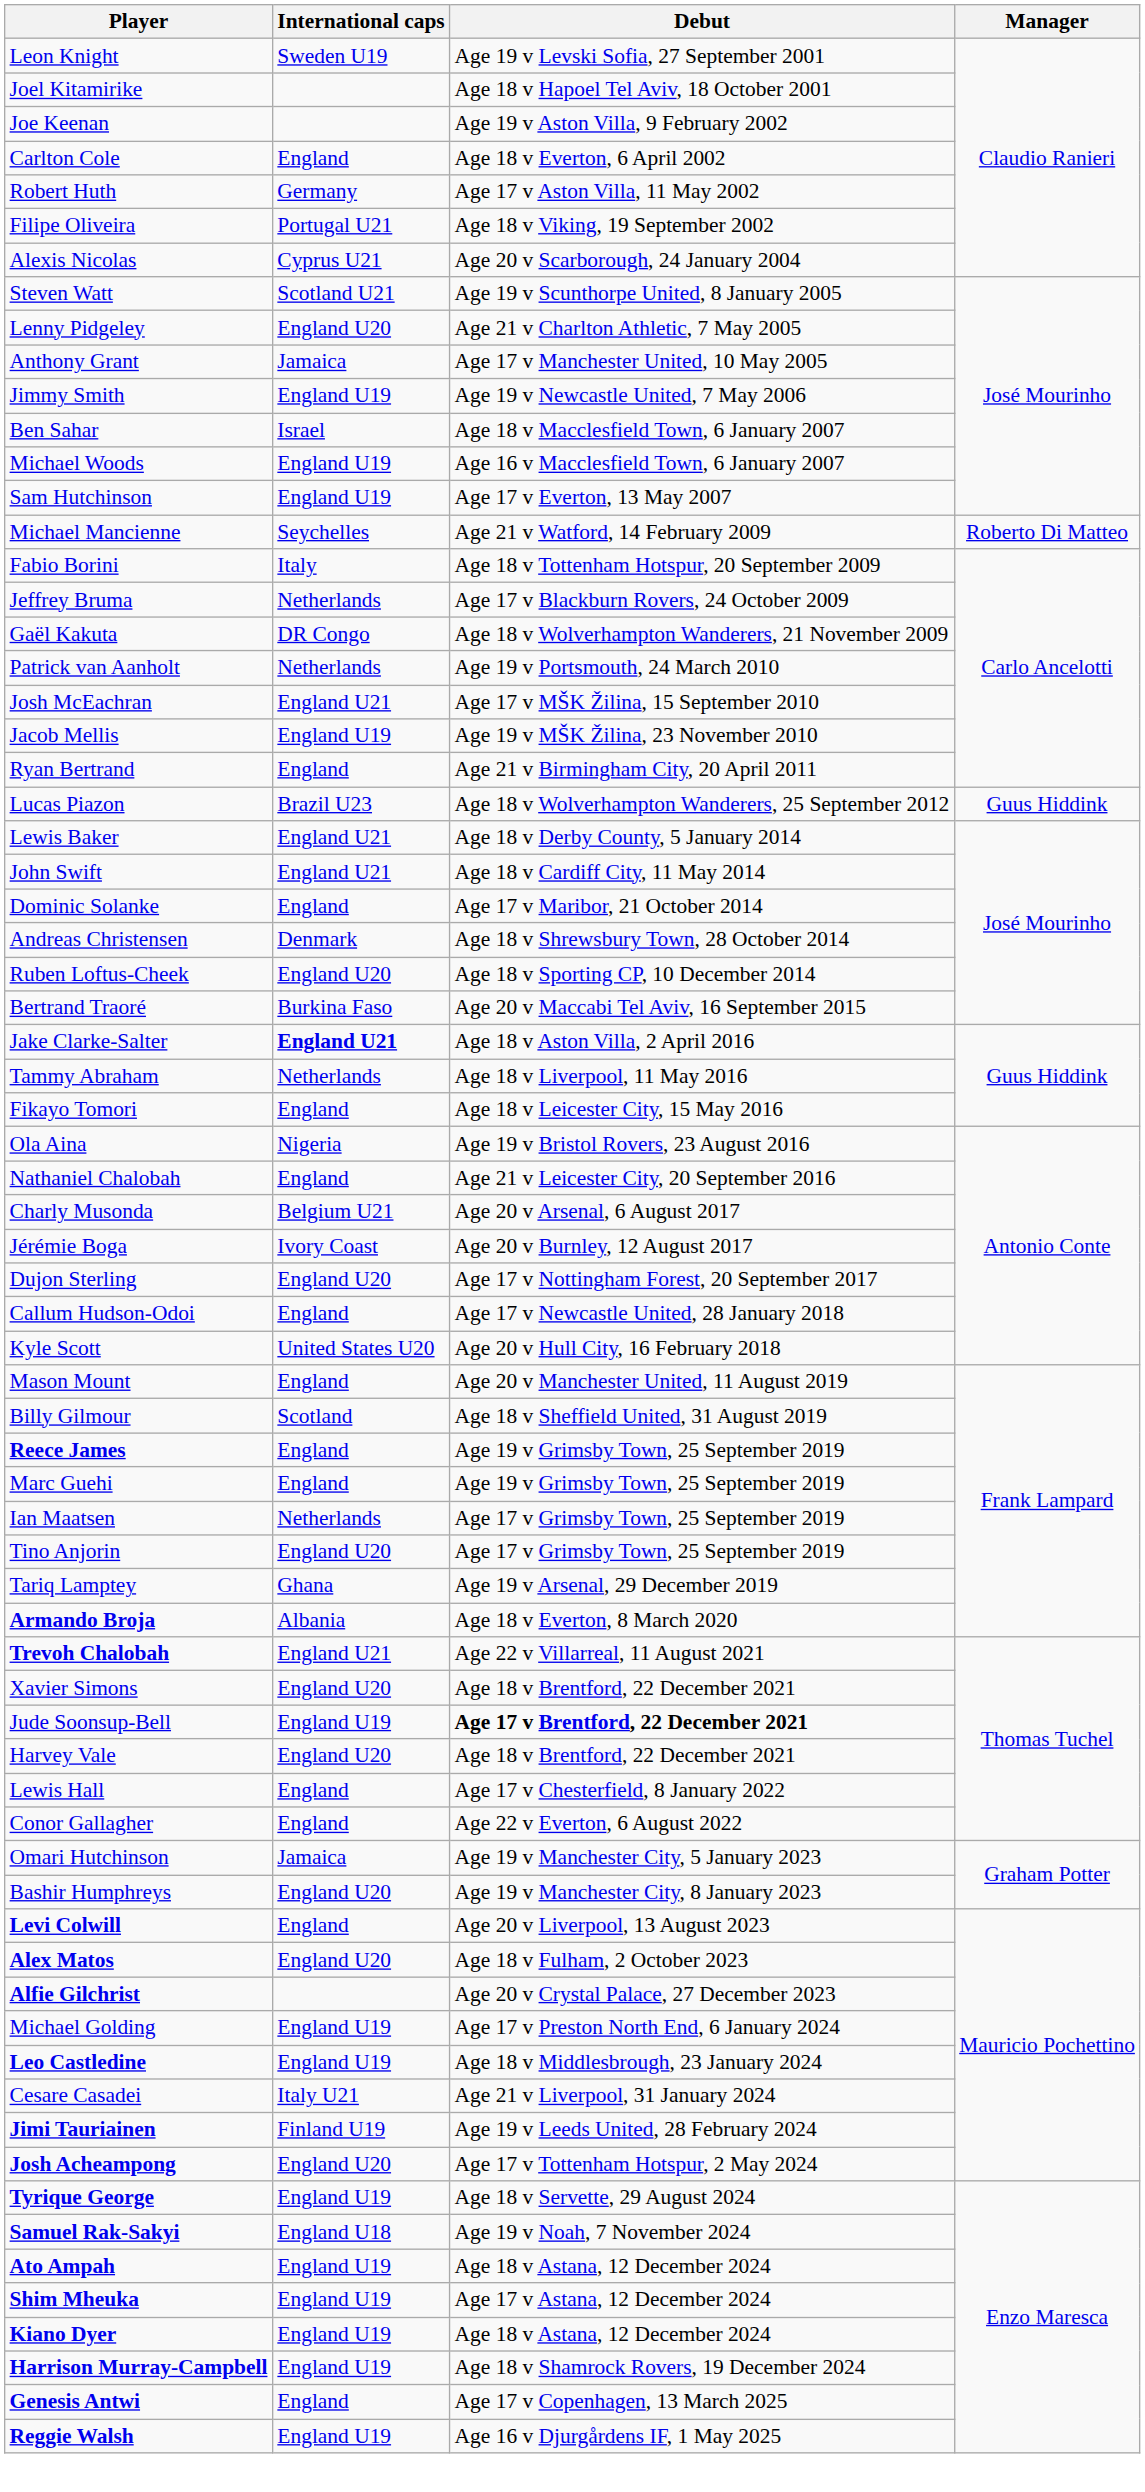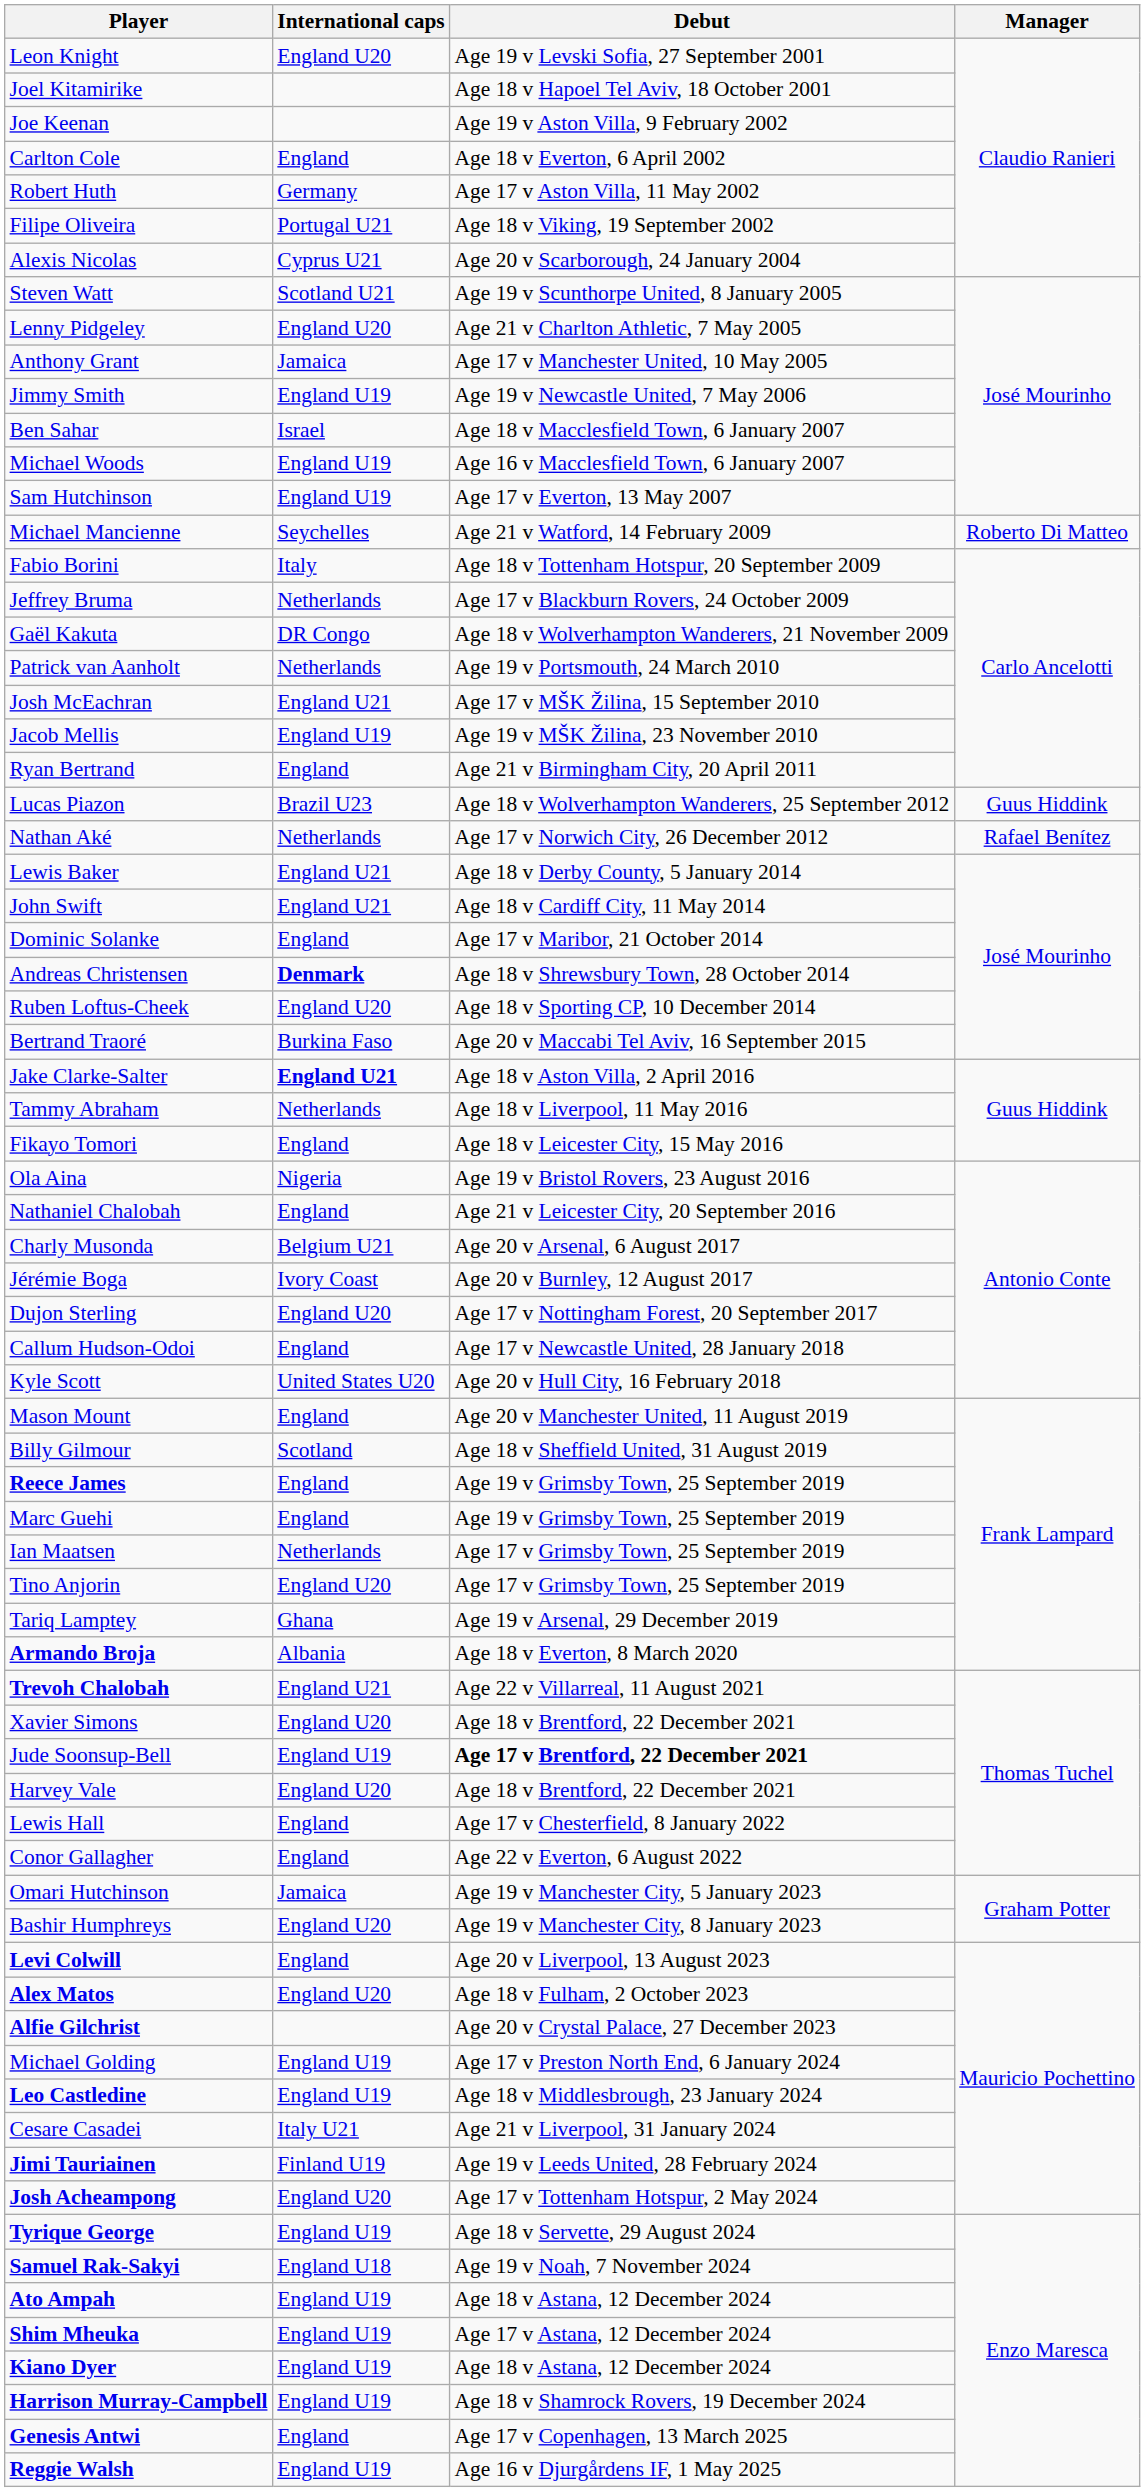Leon Knight | International caps: Sweden U19 -> England U20
+ row: Nathan Aké | Netherlands | Age 17 v Norwich City, 26 December 2012 | Rafael Benítez
Andreas Christensen | International caps: normal -> bold
